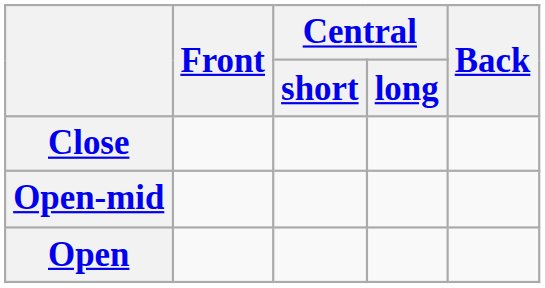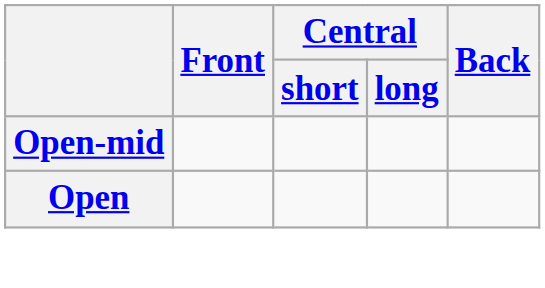- row: Close
